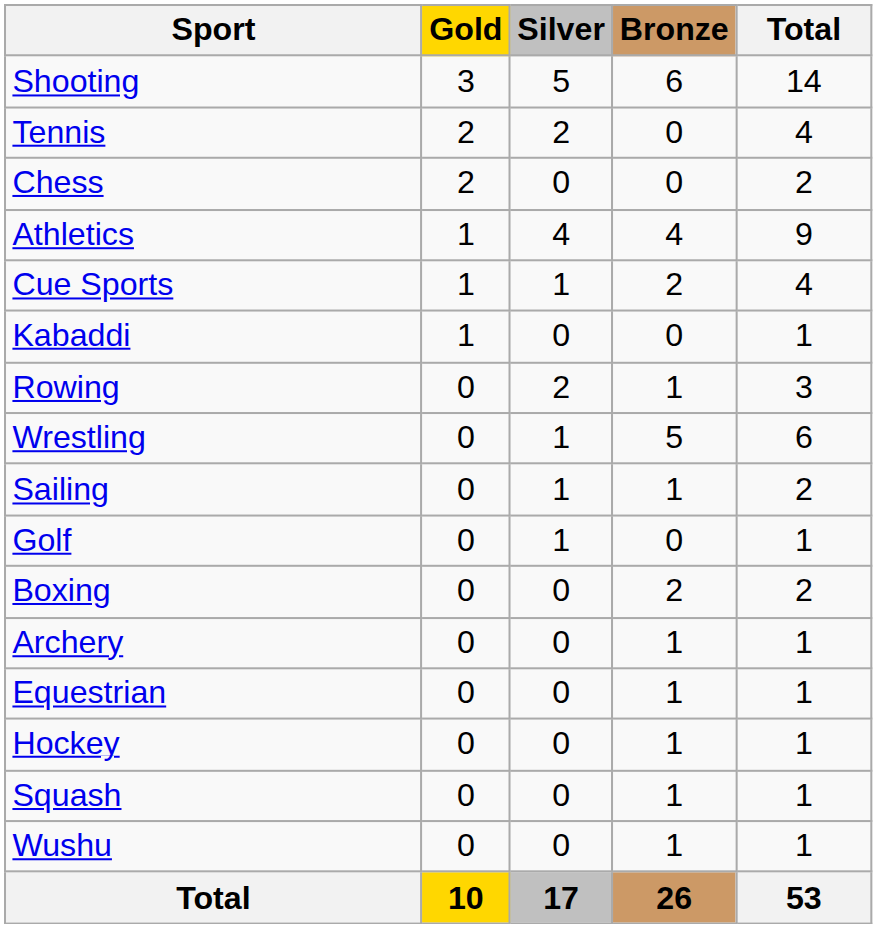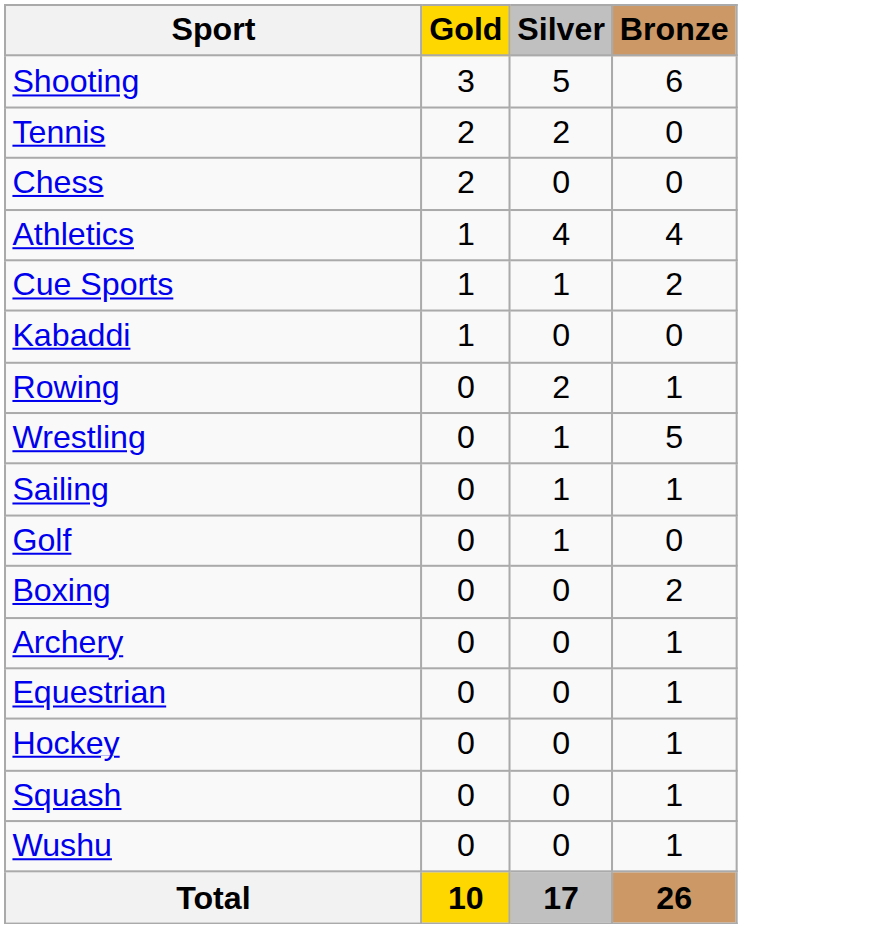- column: Total | 14 | 4 | 2 | 9 | 4 | 1 | 3 | 6 | 2 | 1 | 2 | 1 | 1 | 1 | 1 | 1 | 53
